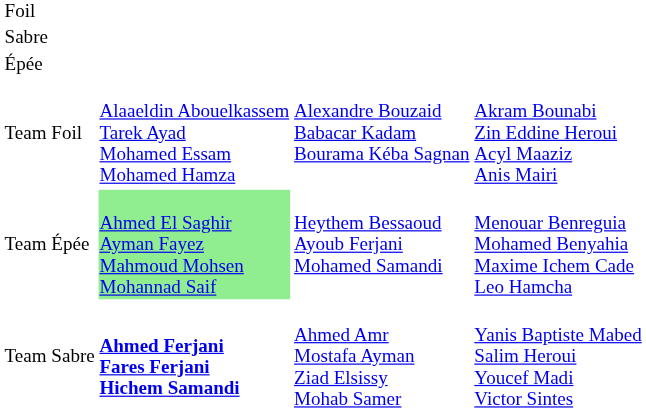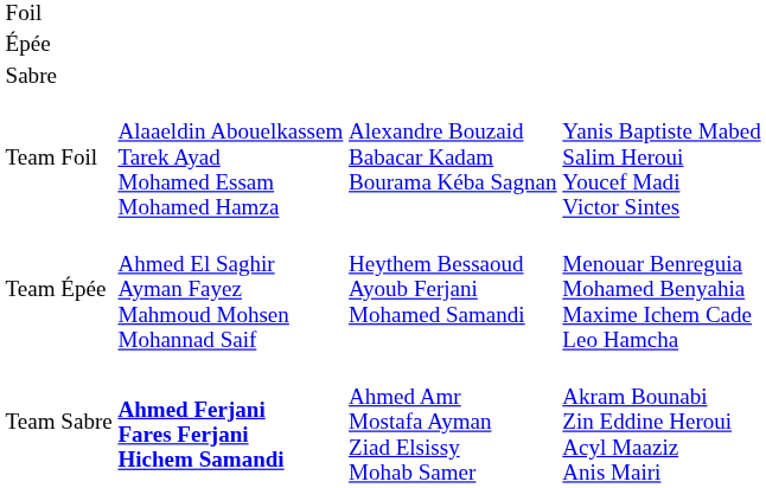rows swapped: Épée <-> Sabre
Team Foil | column 4: Akram Bounabi Zin Eddine Heroui Acyl Maaziz Anis Mairi -> Yanis Baptiste Mabed Salim Heroui Youcef Madi Victor Sintes
Team Épée | column 2: lightgreen background -> no background
Team Sabre | column 4: Yanis Baptiste Mabed Salim Heroui Youcef Madi Victor Sintes -> Akram Bounabi Zin Eddine Heroui Acyl Maaziz Anis Mairi
